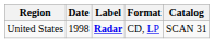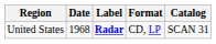United States | Date: 1998 -> 1968
